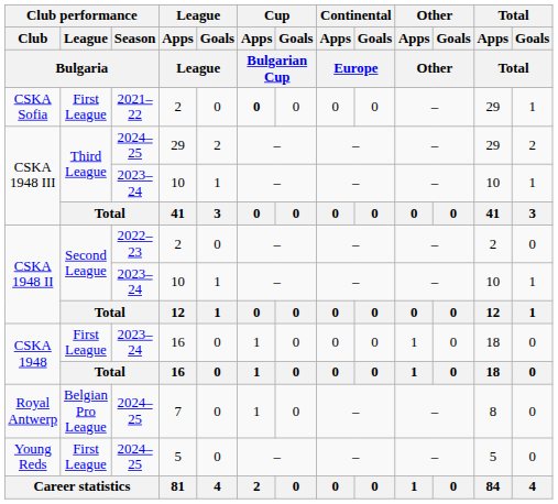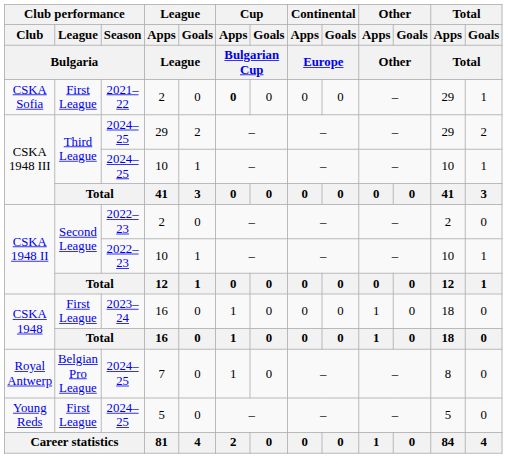CSKA 1948 III / 10 | Club performance / Season / Bulgaria: 2023–24 -> 2024–25
CSKA 1948 II / 10 | Club performance / Season / Bulgaria: 2023–24 -> 2022–23
